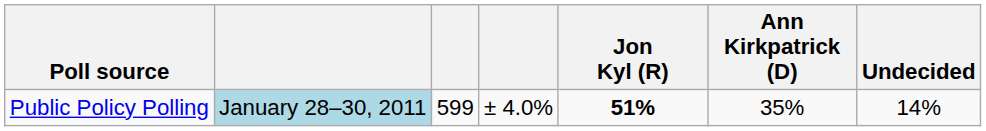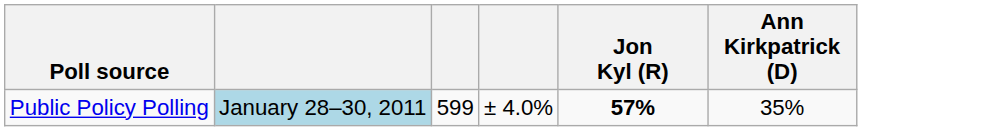- column: Undecided | 14%
Public Policy Polling | Jon Kyl (R): 51% -> 57%
